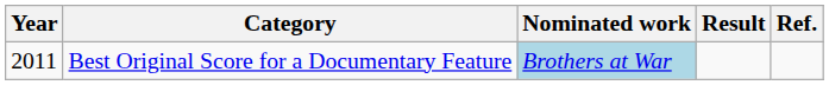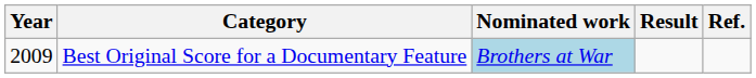Best Original Score for a Documentary Feature | Year: 2011 -> 2009
